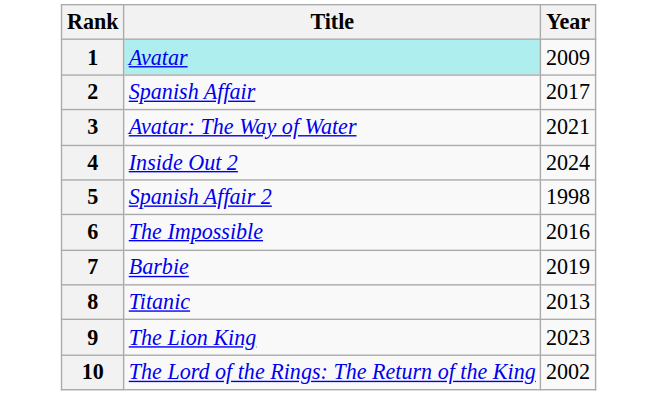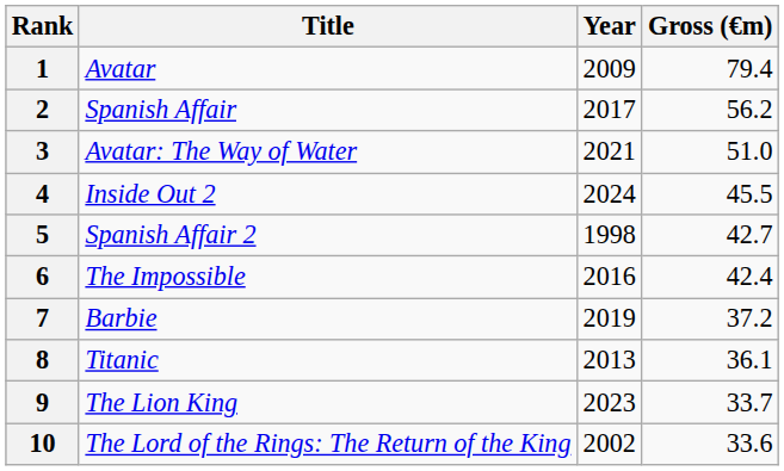+ column: Gross (€m) | 79.4 | 56.2 | 51.0 | 45.5 | 42.7 | 42.4 | 37.2 | 36.1 | 33.7 | 33.6
1 | Title: paleturquoise background -> no background
